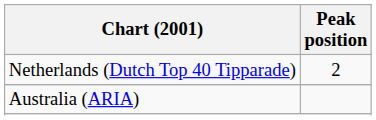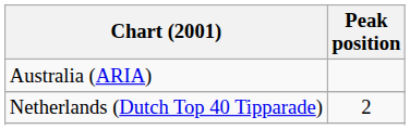rows swapped: Australia (ARIA) <-> Netherlands (Dutch Top 40 Tipparade)
